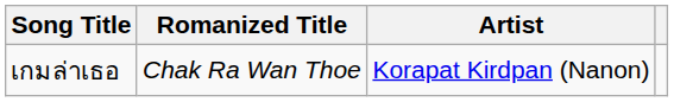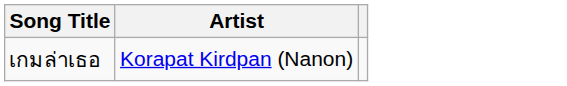- column: Romanized Title | Chak Ra Wan Thoe
